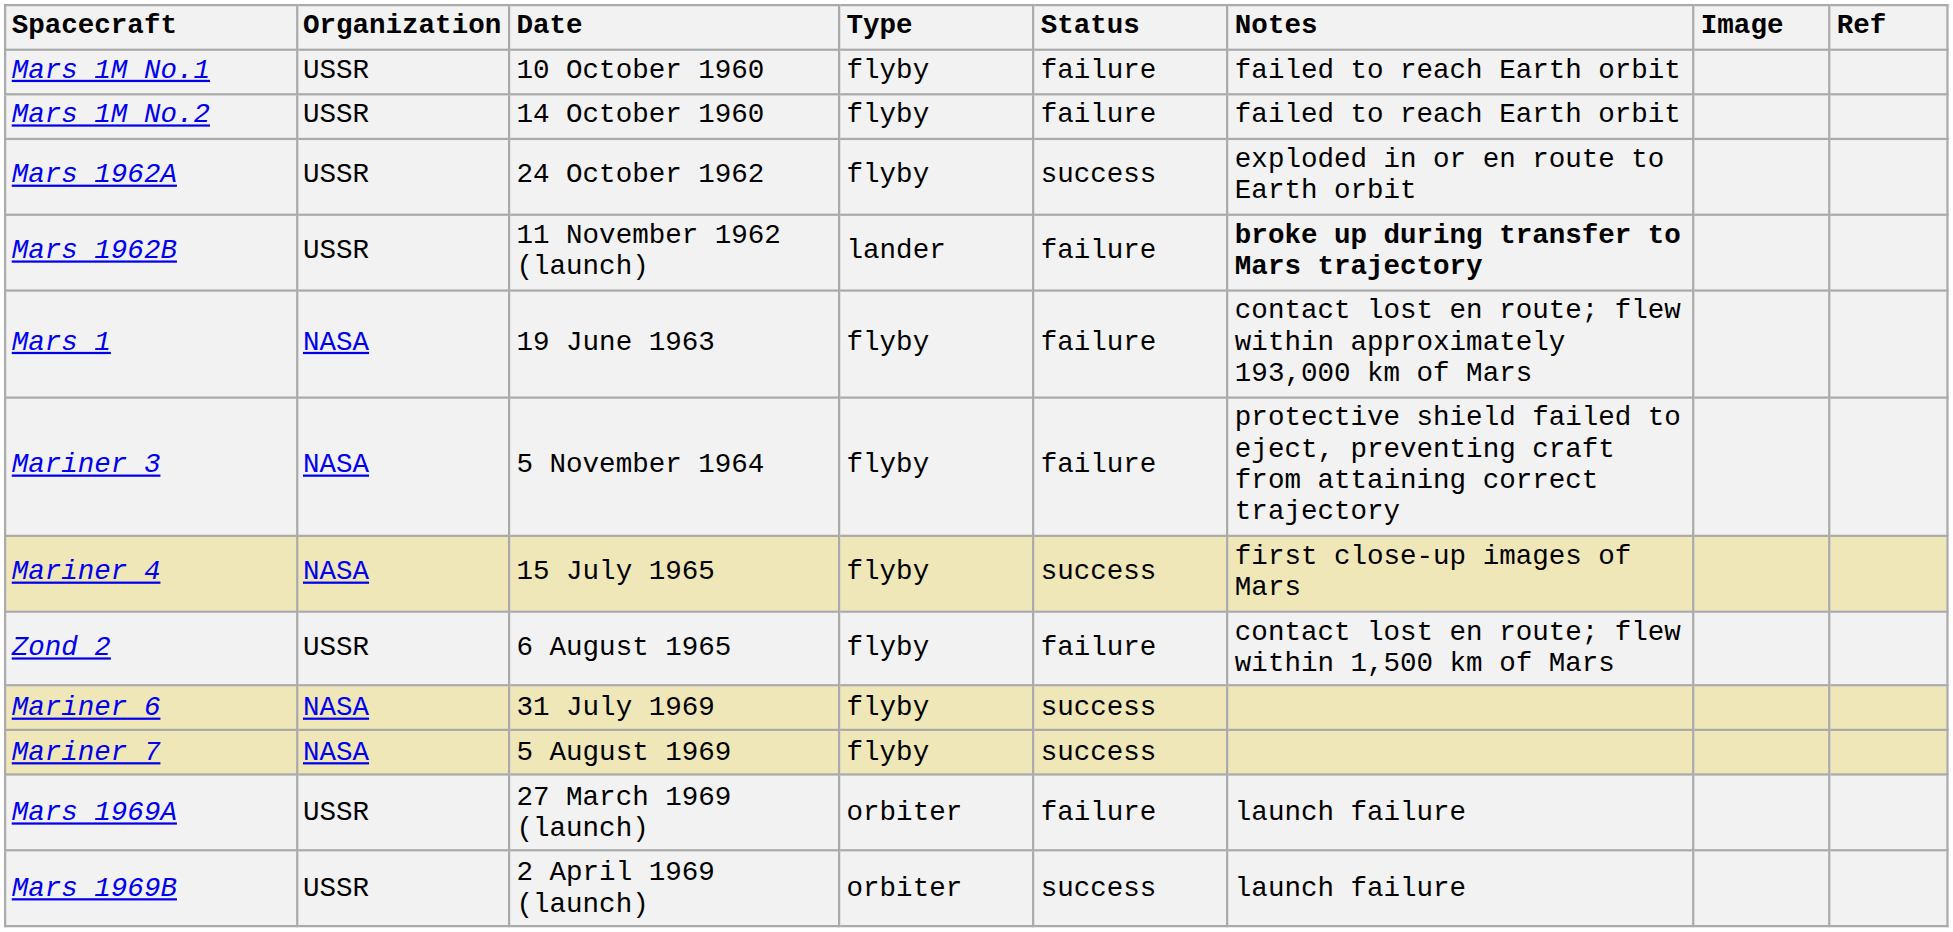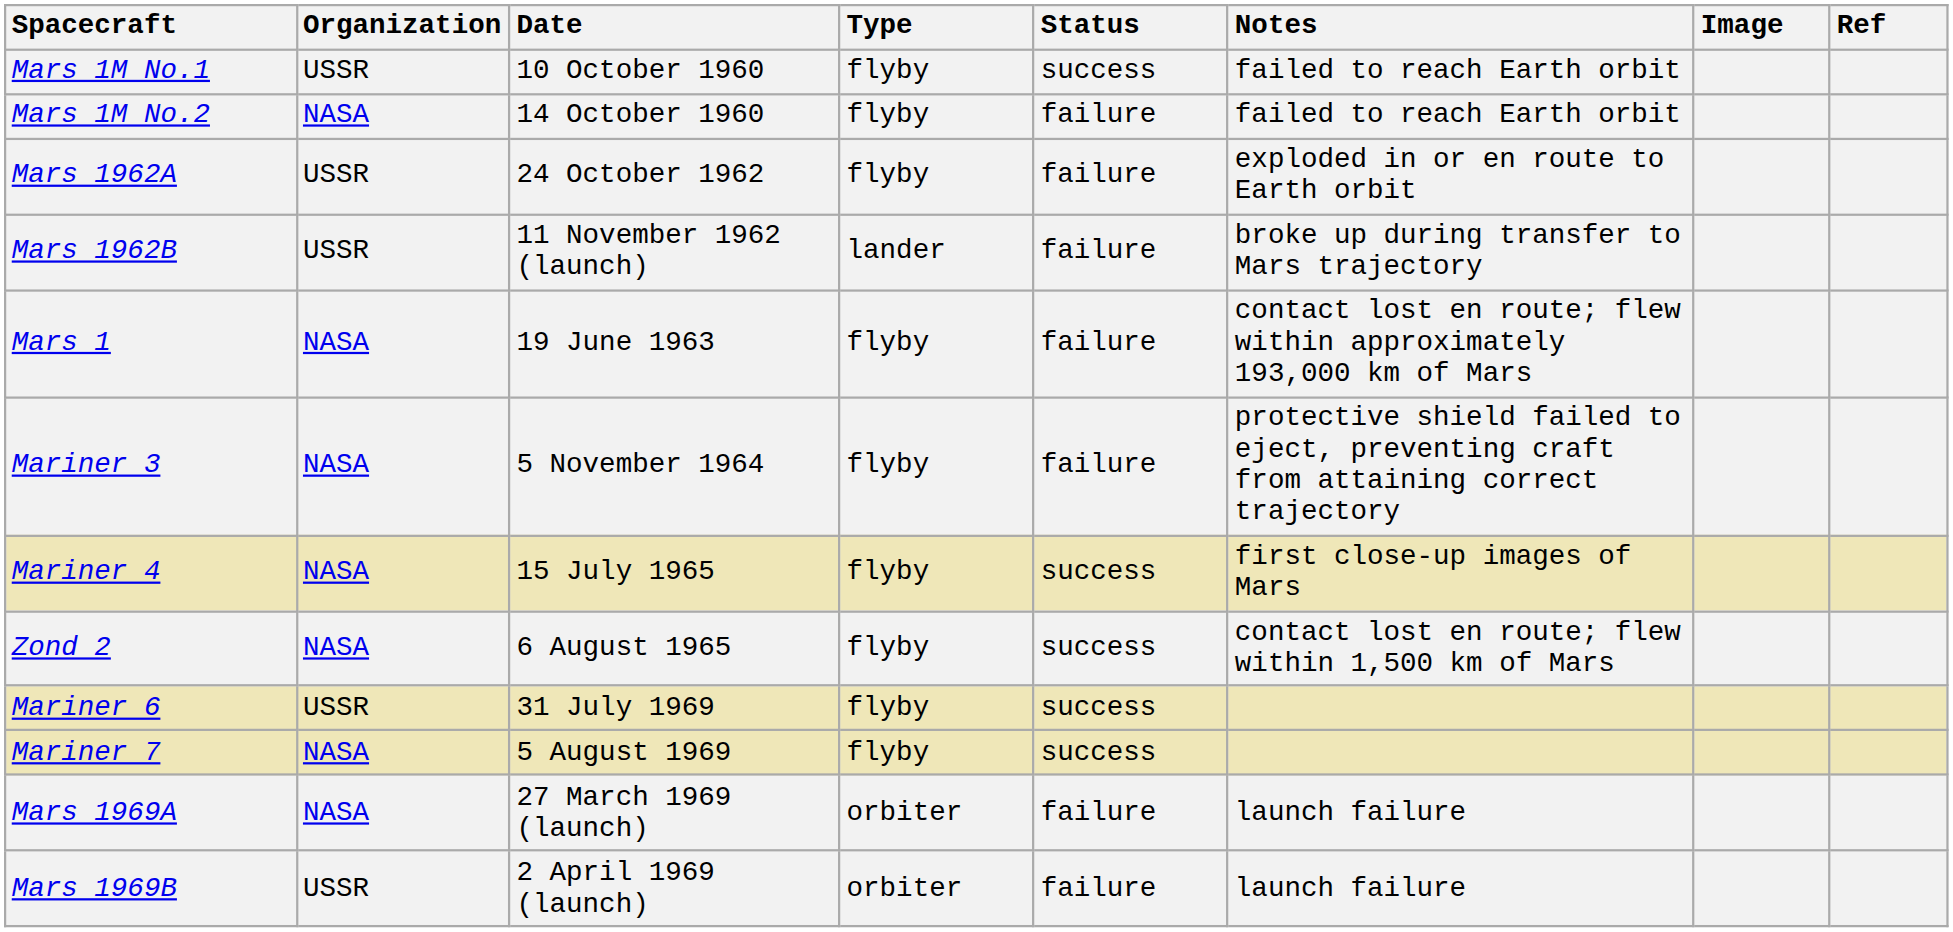Mars 1M No.1 | Status: failure -> success
Mars 1M No.2 | Organization: USSR -> NASA
Mars 1962A | Status: success -> failure
Mars 1962B | Notes: bold -> normal
Zond 2 | Organization: USSR -> NASA
Zond 2 | Status: failure -> success
Mariner 6 | Organization: NASA -> USSR
Mars 1969A | Organization: USSR -> NASA
Mars 1969B | Status: success -> failure
